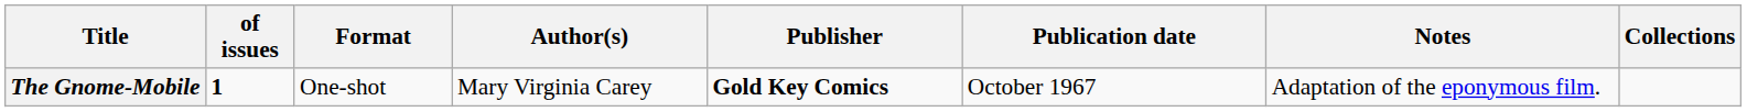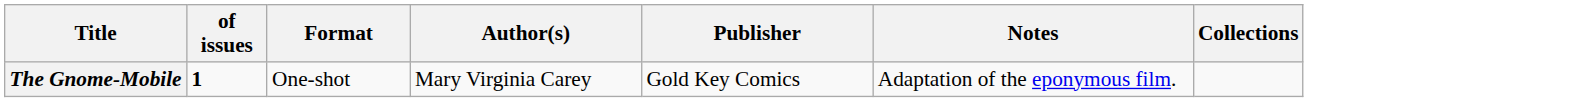- column: Publication date | October 1967
The Gnome-Mobile | Publisher: bold -> normal
